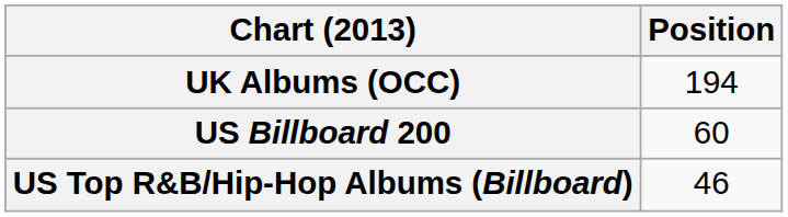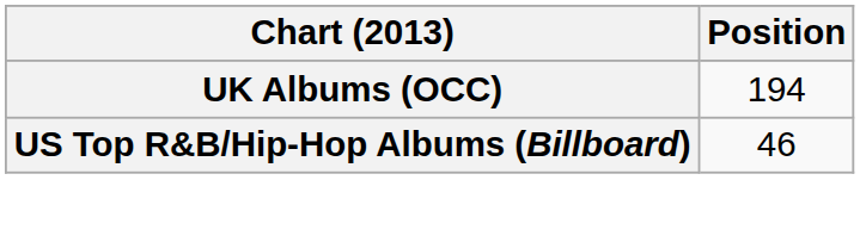- row: US Billboard 200 | 60
